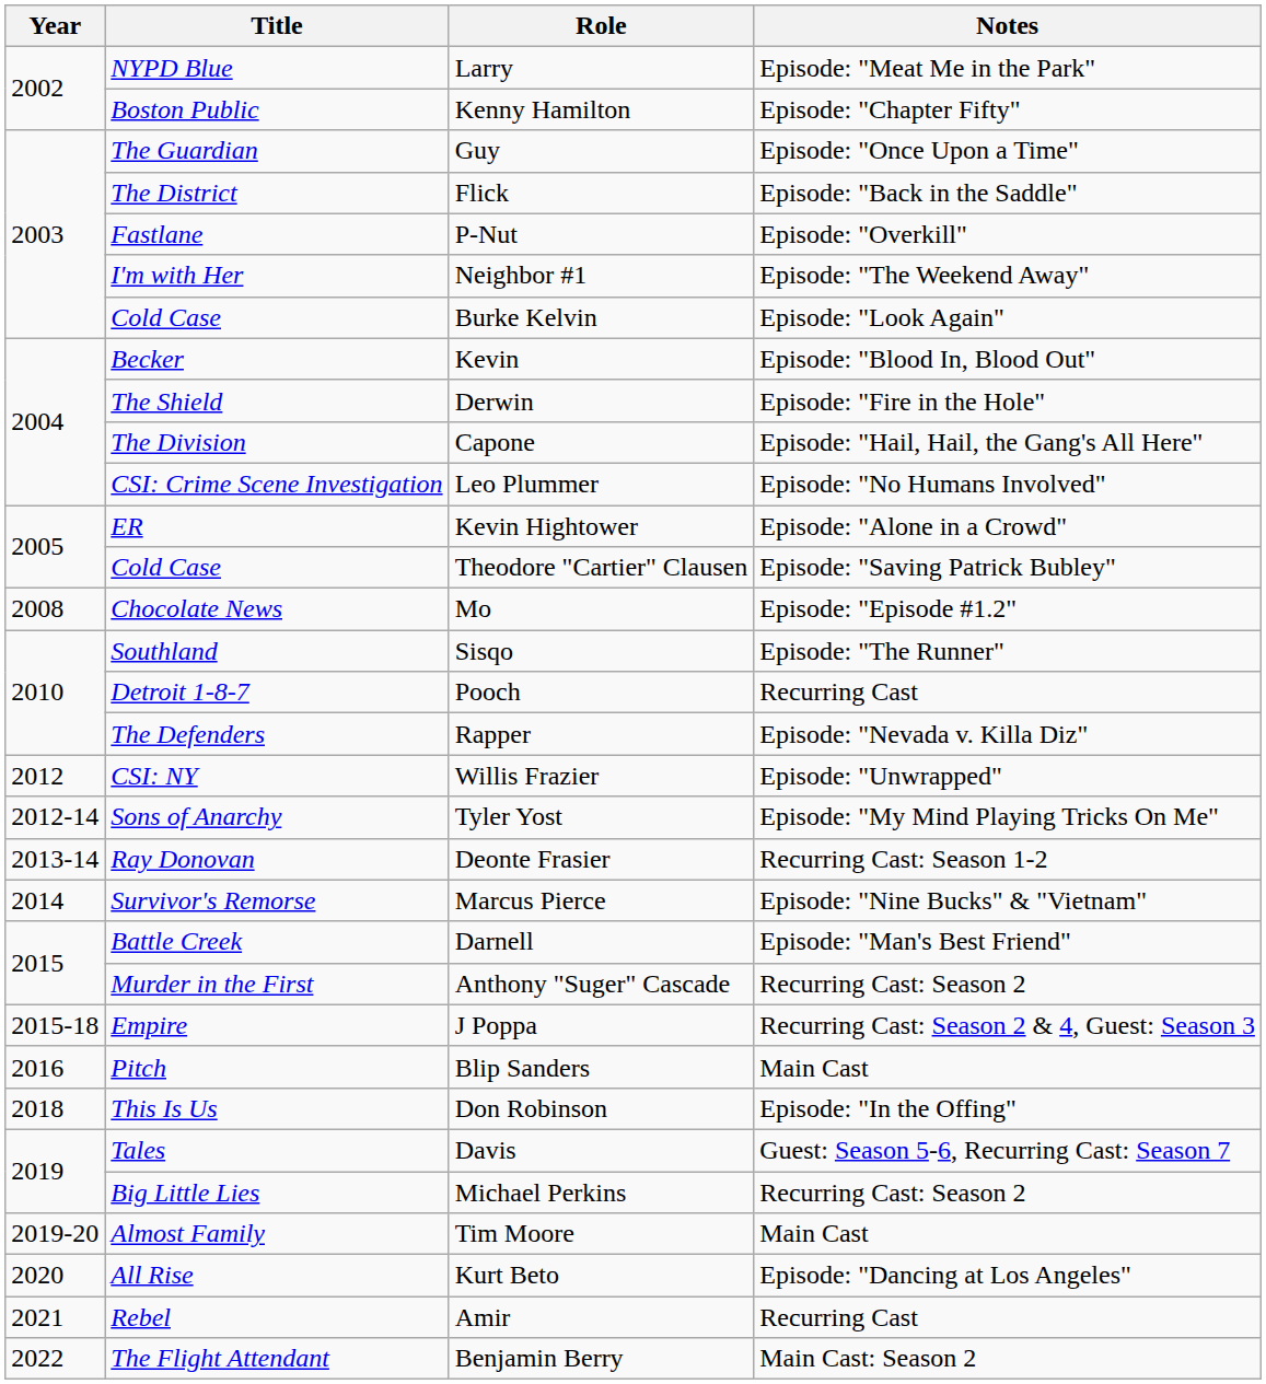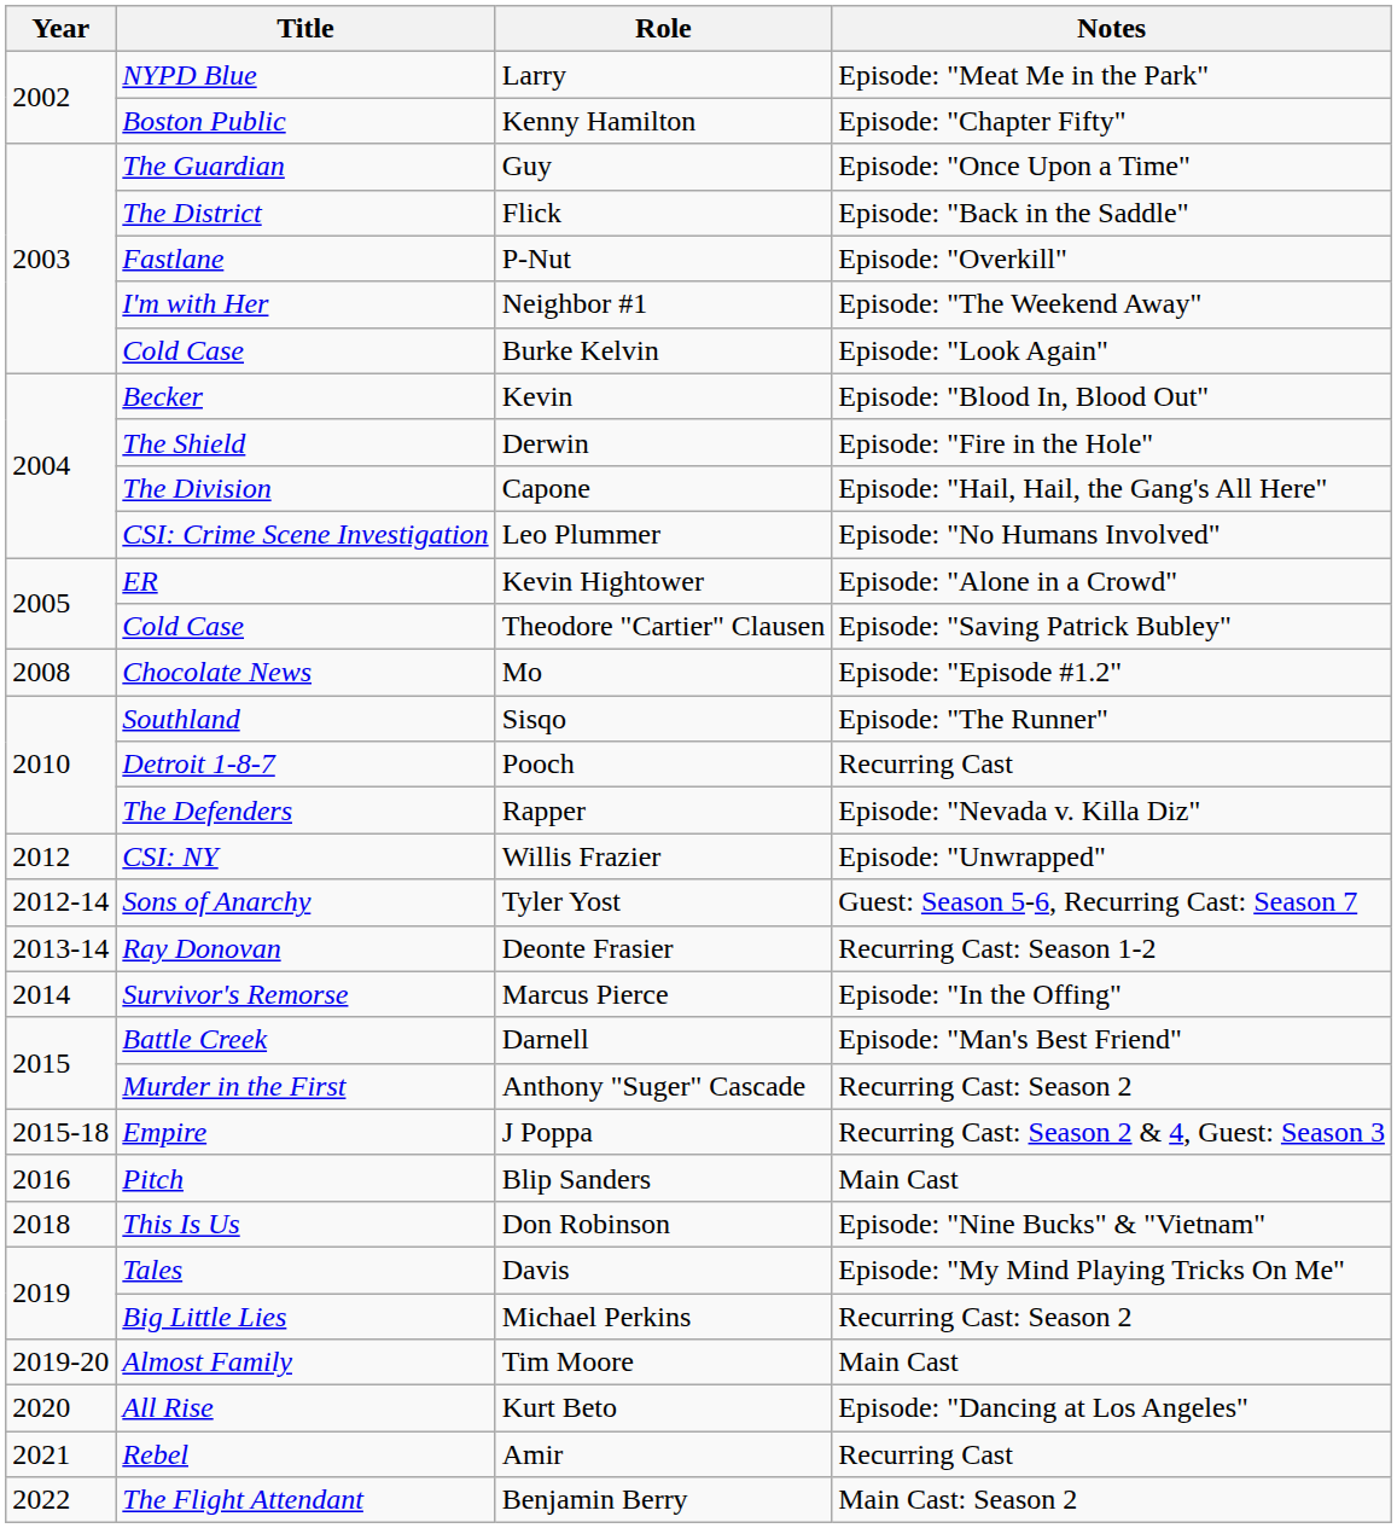Tyler Yost | Notes: Episode: "My Mind Playing Tricks On Me" -> Guest: Season 5-6, Recurring Cast: Season 7
Marcus Pierce | Notes: Episode: "Nine Bucks" & "Vietnam" -> Episode: "In the Offing"
Don Robinson | Notes: Episode: "In the Offing" -> Episode: "Nine Bucks" & "Vietnam"
Davis | Notes: Guest: Season 5-6, Recurring Cast: Season 7 -> Episode: "My Mind Playing Tricks On Me"
